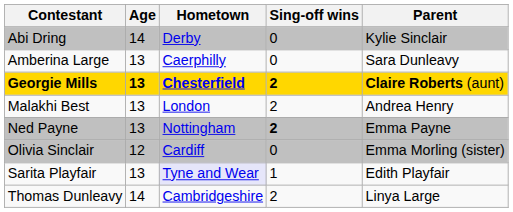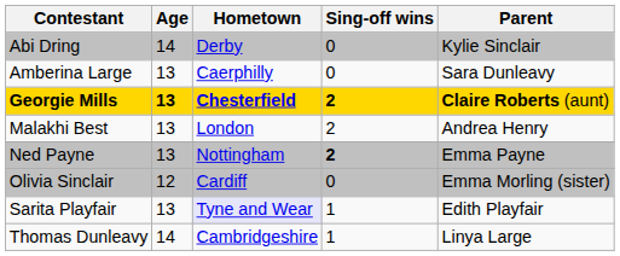Thomas Dunleavy | Sing-off wins: 2 -> 1
